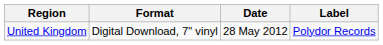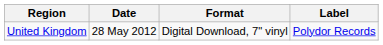columns swapped: Date <-> Format
